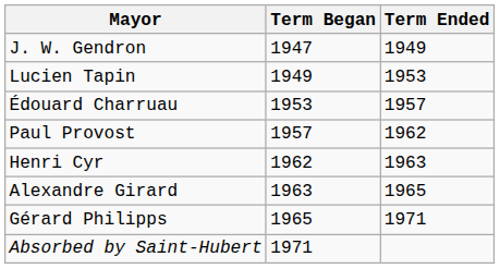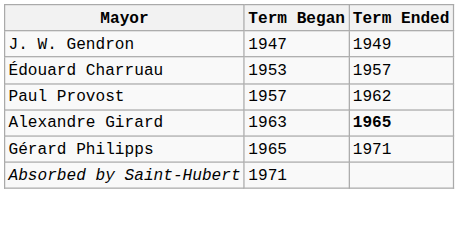- row: Lucien Tapin | 1949 | 1953
- row: Henri Cyr | 1962 | 1963
Alexandre Girard | Term Ended: normal -> bold
